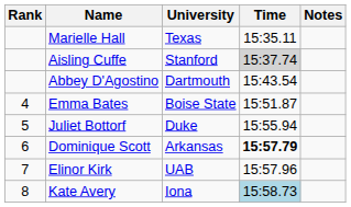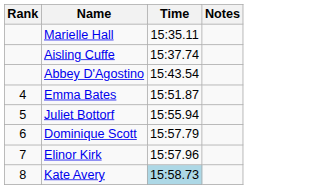- column: University | Texas | Stanford | Dartmouth | Boise State | Duke | Arkansas | UAB | Iona
Aisling Cuffe | Time: lightgrey background -> no background
Dominique Scott | Time: bold -> normal
